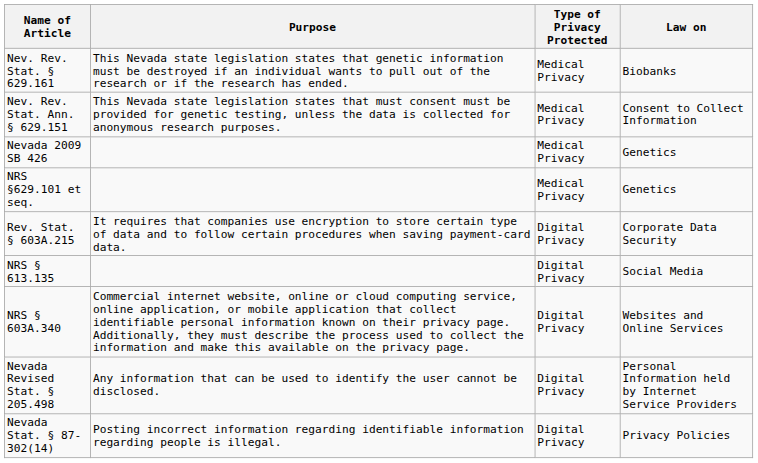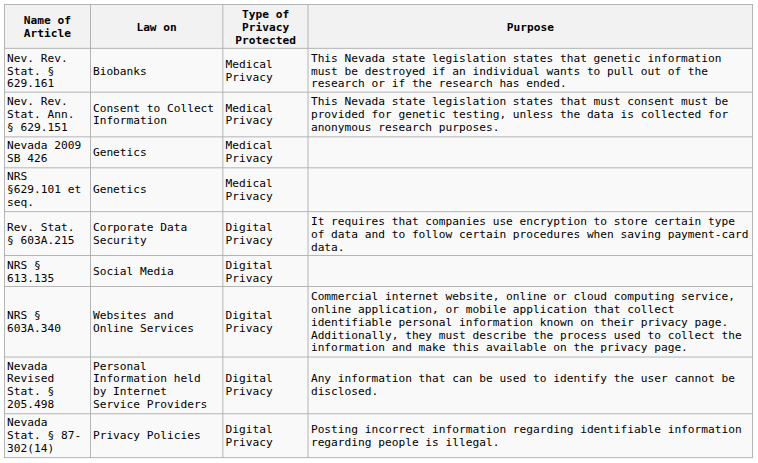columns swapped: Purpose <-> Law on
